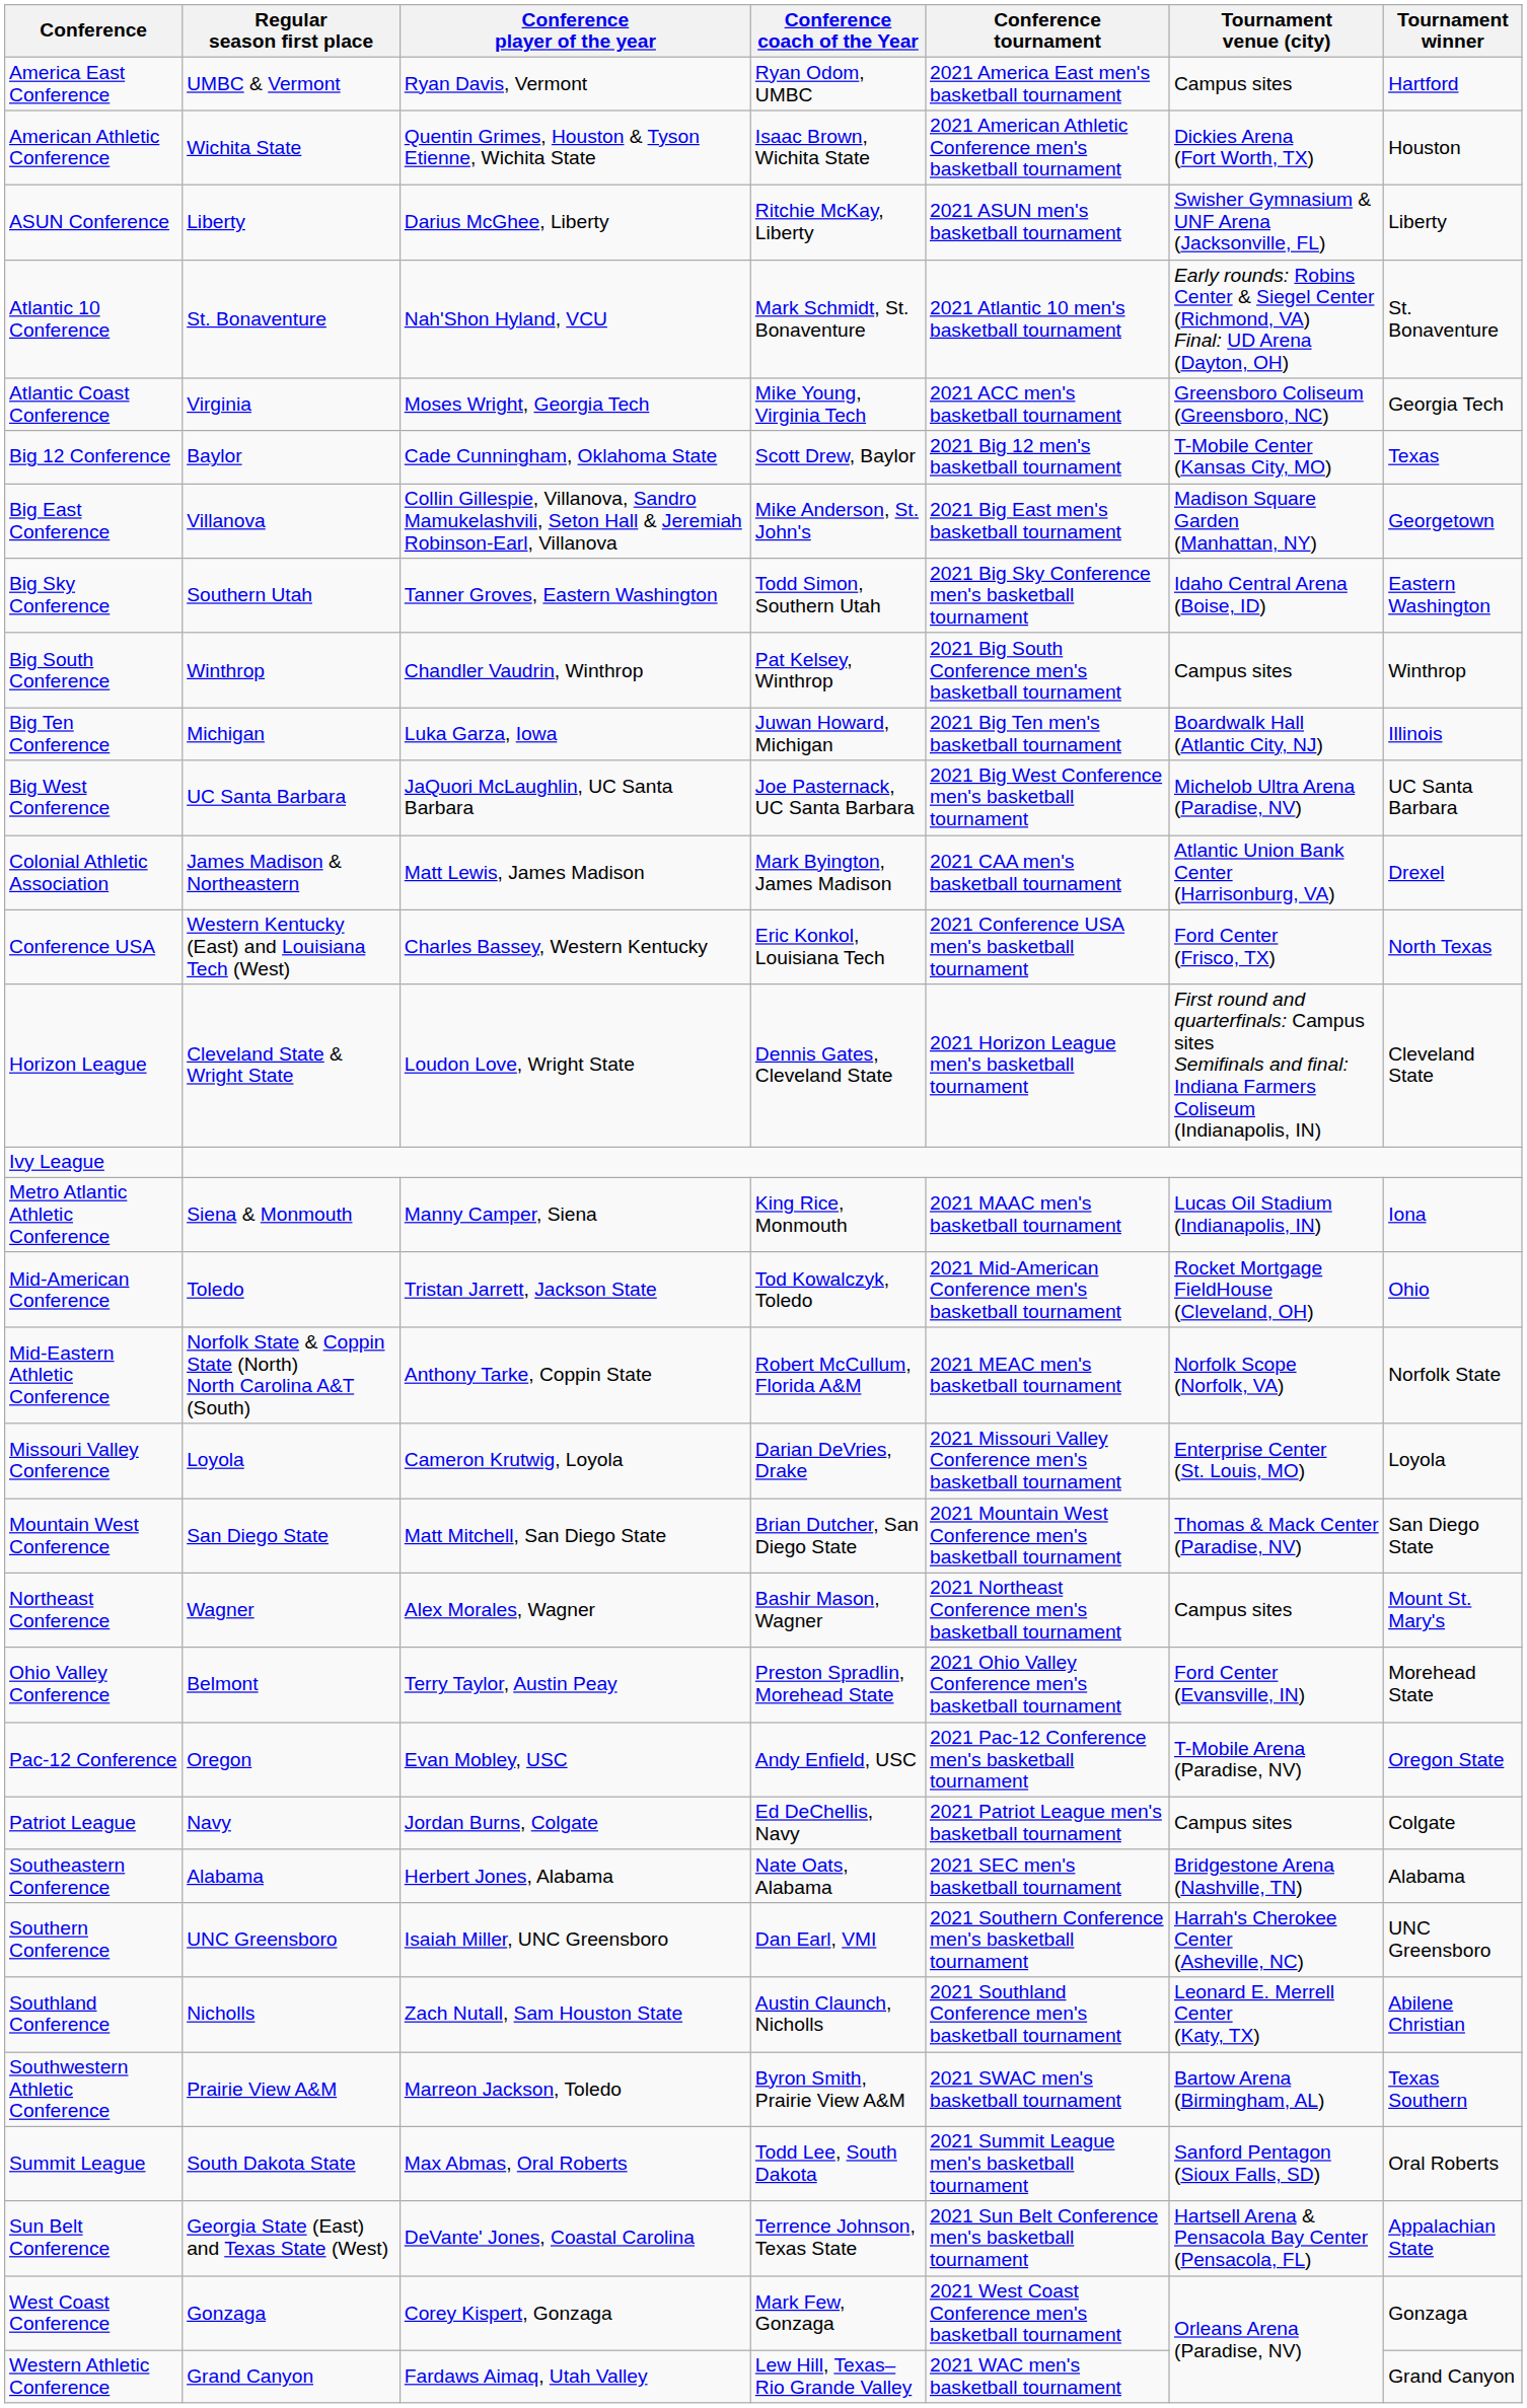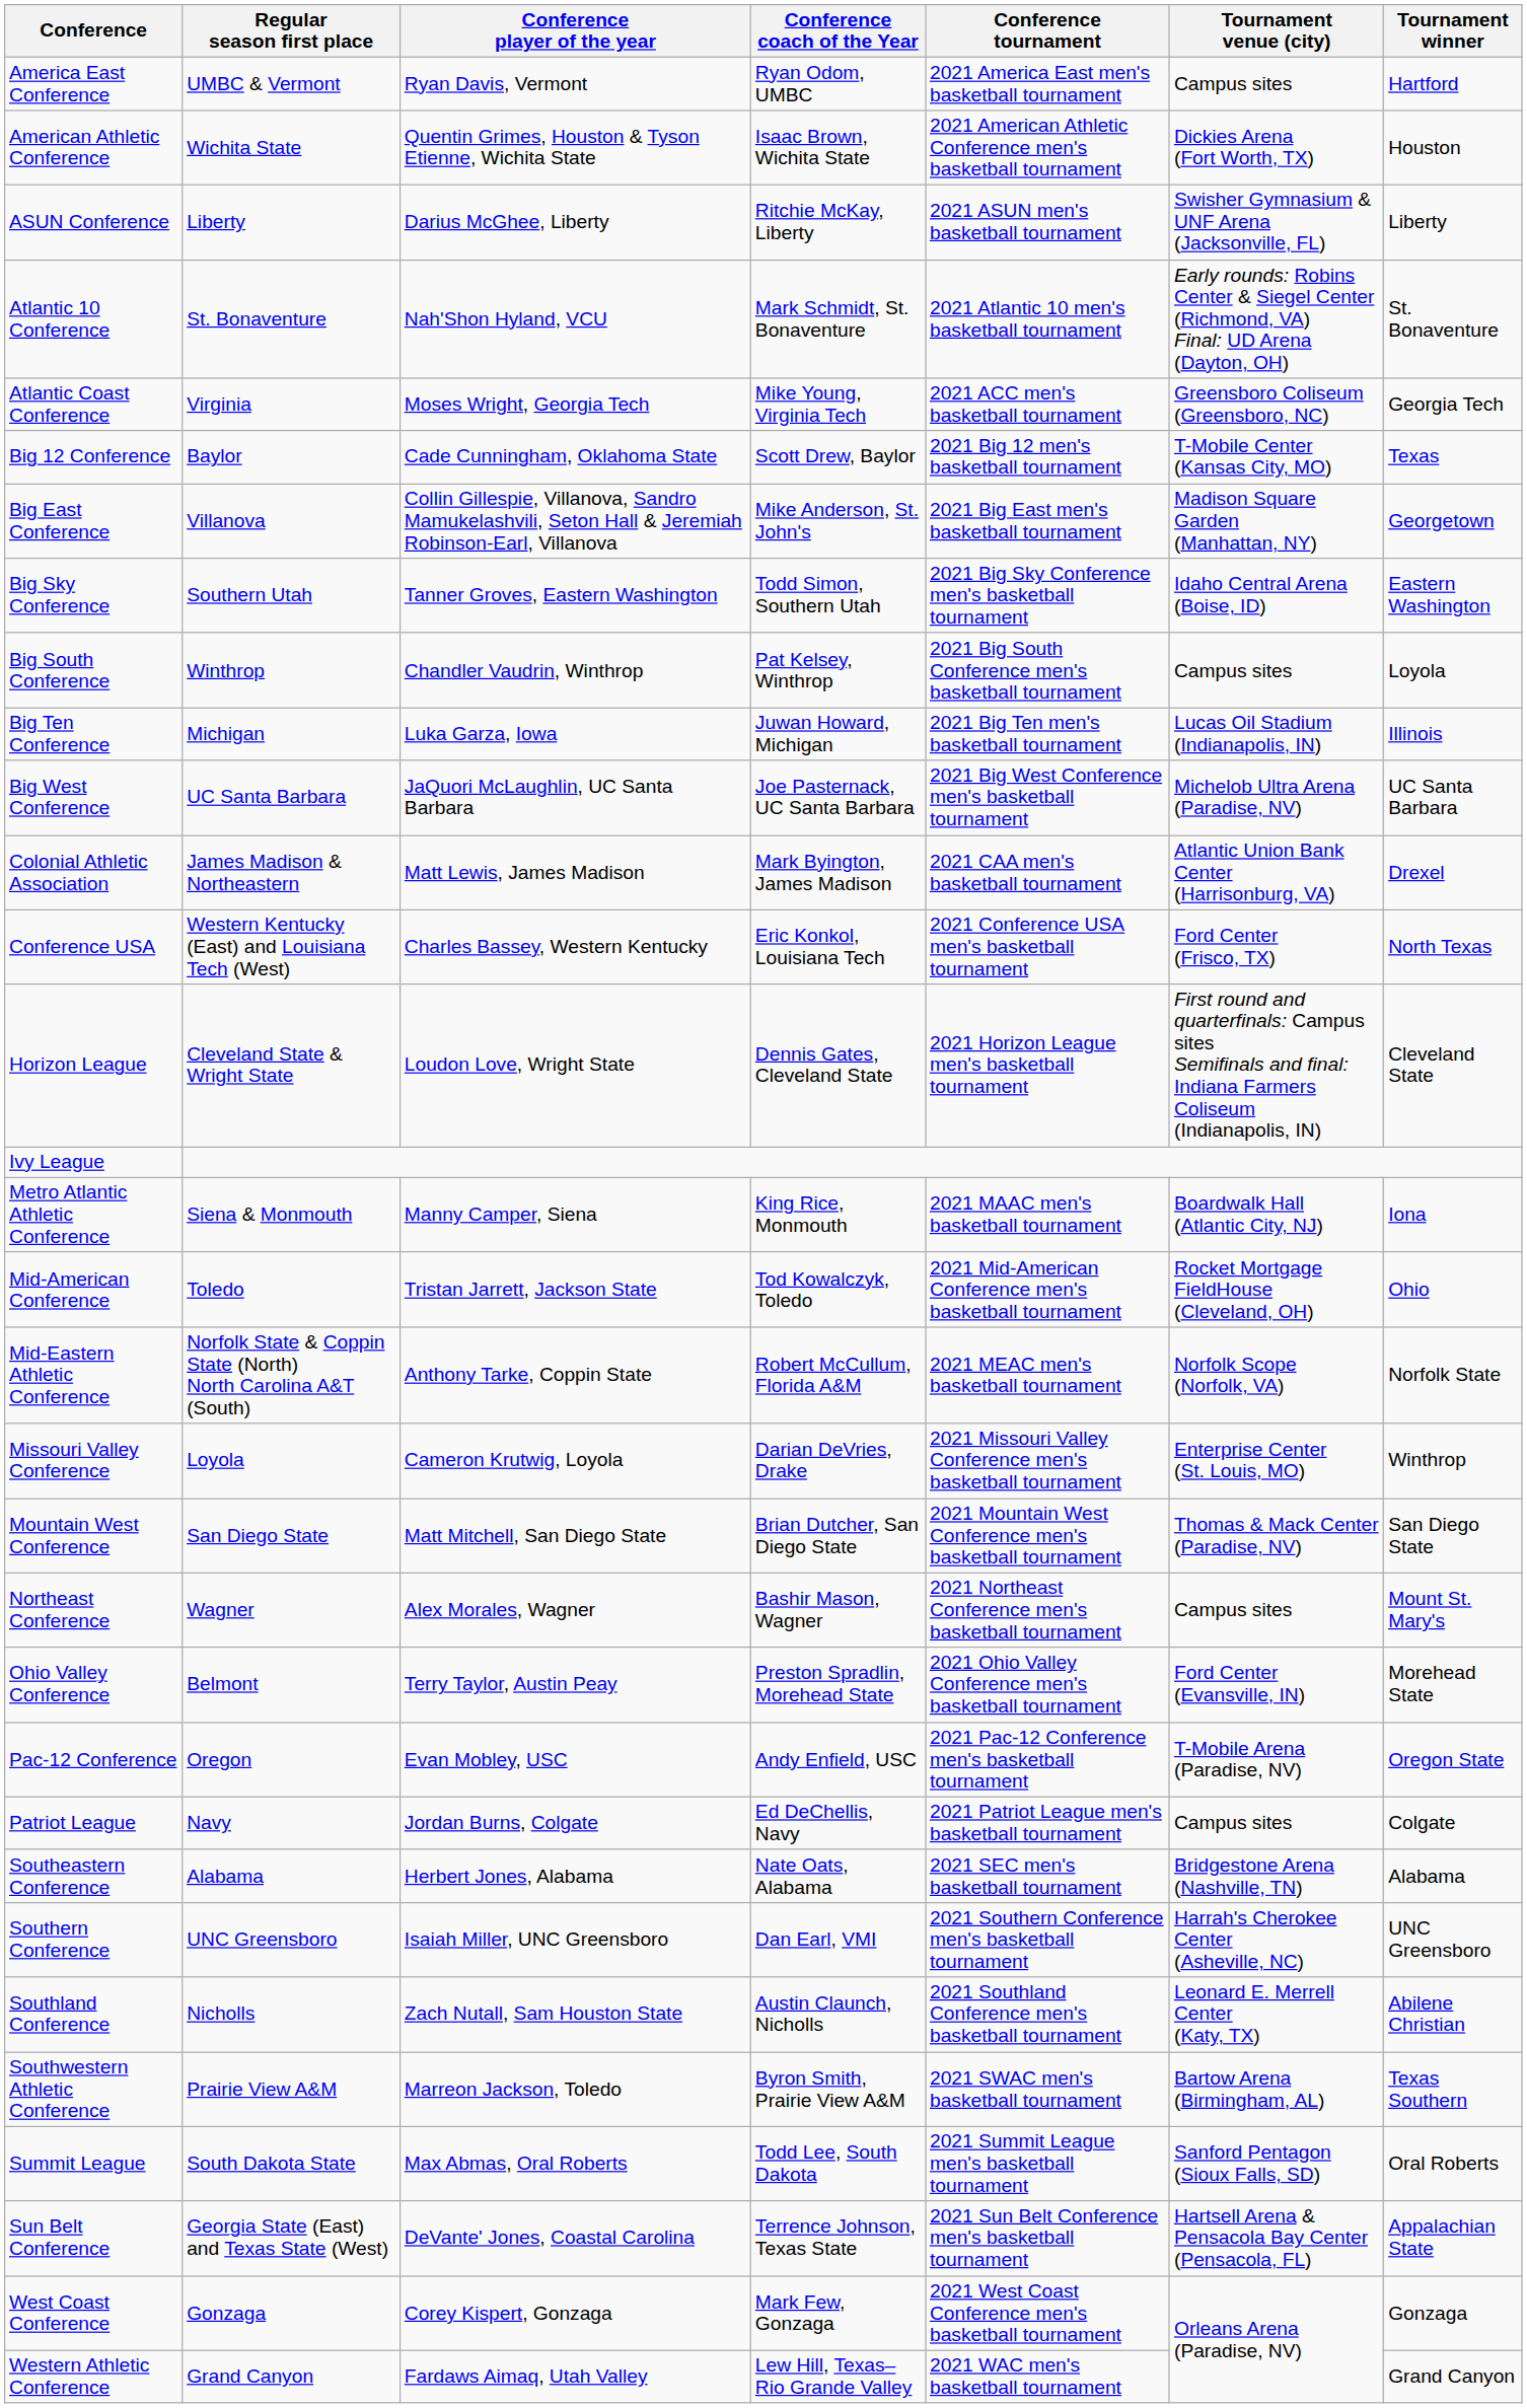Big South Conference | Tournament winner: Winthrop -> Loyola
Big Ten Conference | Tournament venue (city): Boardwalk Hall (Atlantic City, NJ) -> Lucas Oil Stadium (Indianapolis, IN)
Metro Atlantic Athletic Conference | Tournament venue (city): Lucas Oil Stadium (Indianapolis, IN) -> Boardwalk Hall (Atlantic City, NJ)
Missouri Valley Conference | Tournament winner: Loyola -> Winthrop
